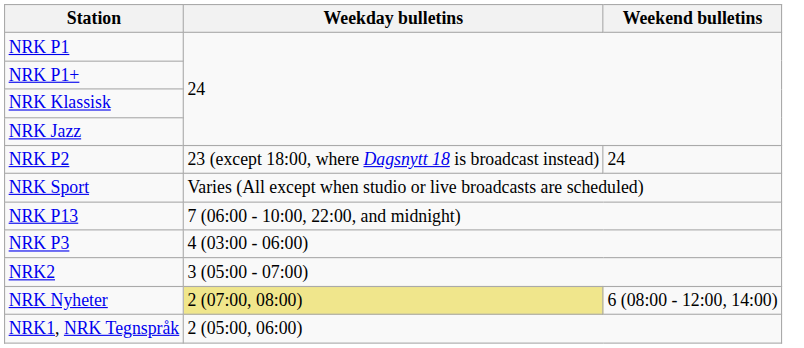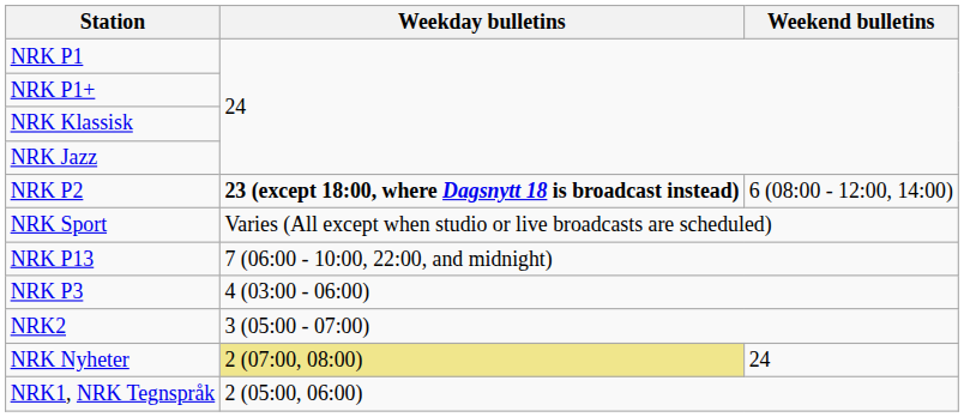NRK P2 | Weekday bulletins: normal -> bold
NRK P2 | Weekend bulletins: 24 -> 6 (08:00 - 12:00, 14:00)
NRK Nyheter | Weekend bulletins: 6 (08:00 - 12:00, 14:00) -> 24
